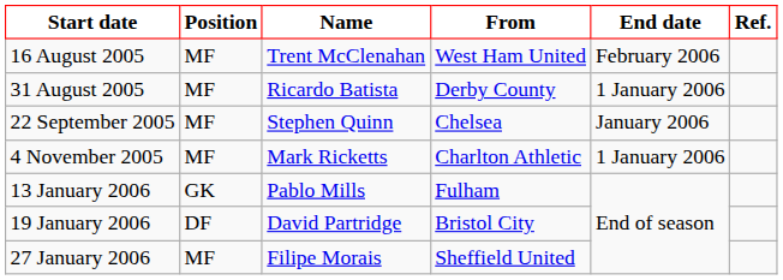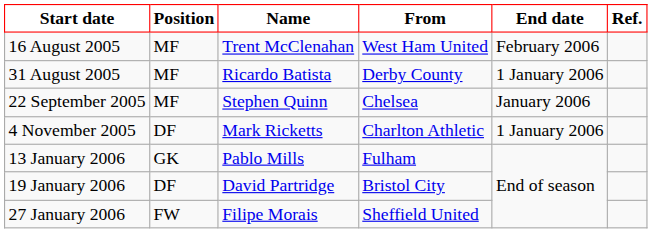4 November 2005 | Position: MF -> DF
27 January 2006 | Position: MF -> FW
